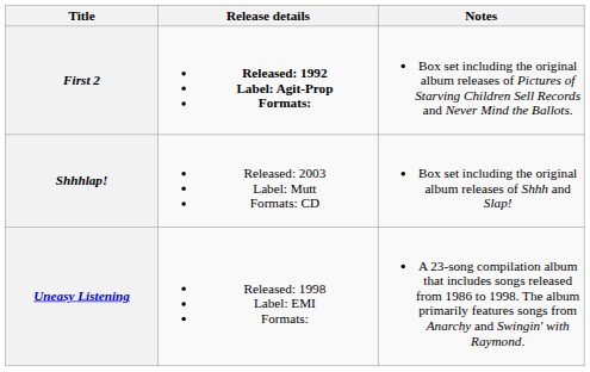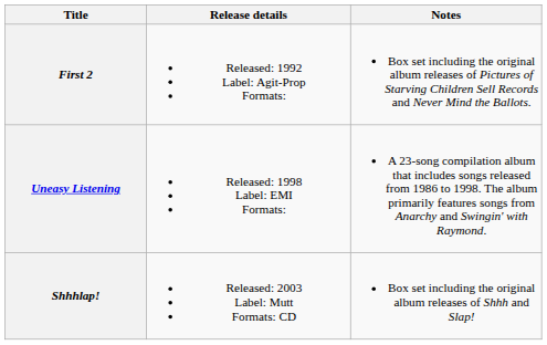First 2 | Release details: bold -> normal
rows swapped: Uneasy Listening <-> Shhhlap!
